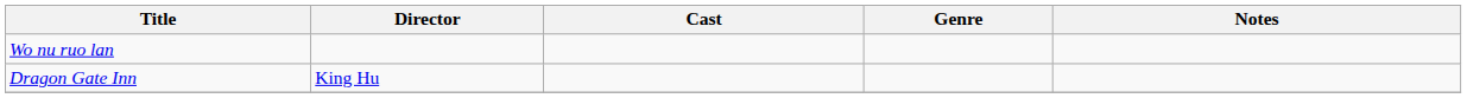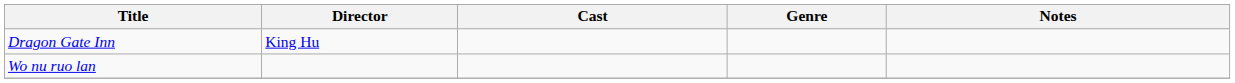rows swapped: Dragon Gate Inn <-> Wo nu ruo lan
